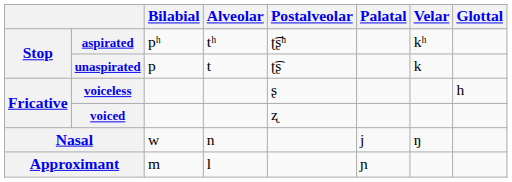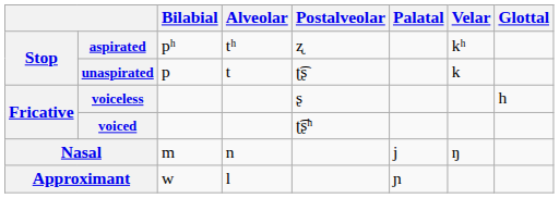aspirated | Postalveolar: ʈ͡ʂʰ -> ʐ
voiced | Postalveolar: ʐ -> ʈ͡ʂʰ
Nasal | Bilabial: w -> m
Approximant | Bilabial: m -> w
